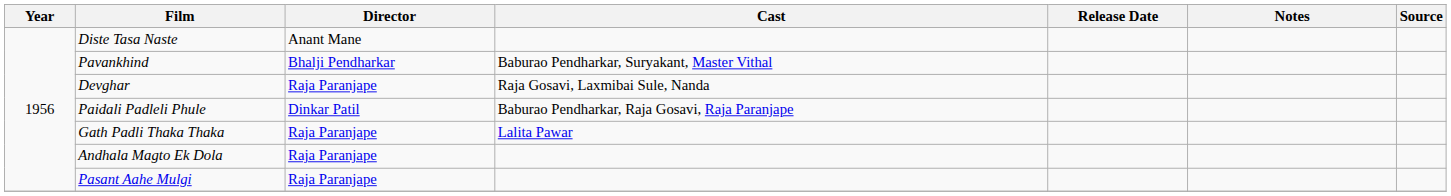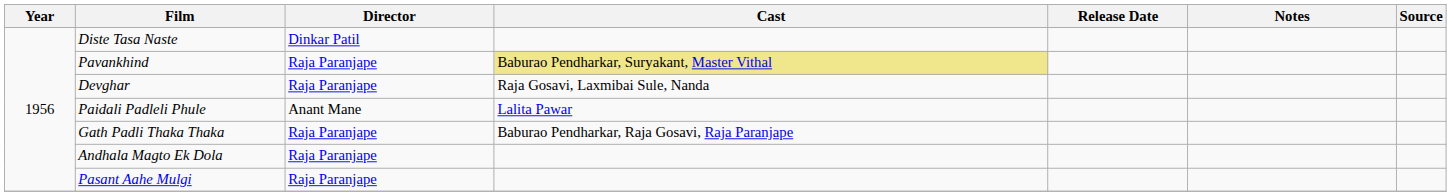Diste Tasa Naste | Director: Anant Mane -> Dinkar Patil
Pavankhind | Director: Bhalji Pendharkar -> Raja Paranjape
Pavankhind | Cast: no background -> khaki background
Paidali Padleli Phule | Director: Dinkar Patil -> Anant Mane
Paidali Padleli Phule | Cast: Baburao Pendharkar, Raja Gosavi, Raja Paranjape -> Lalita Pawar
Gath Padli Thaka Thaka | Cast: Lalita Pawar -> Baburao Pendharkar, Raja Gosavi, Raja Paranjape
